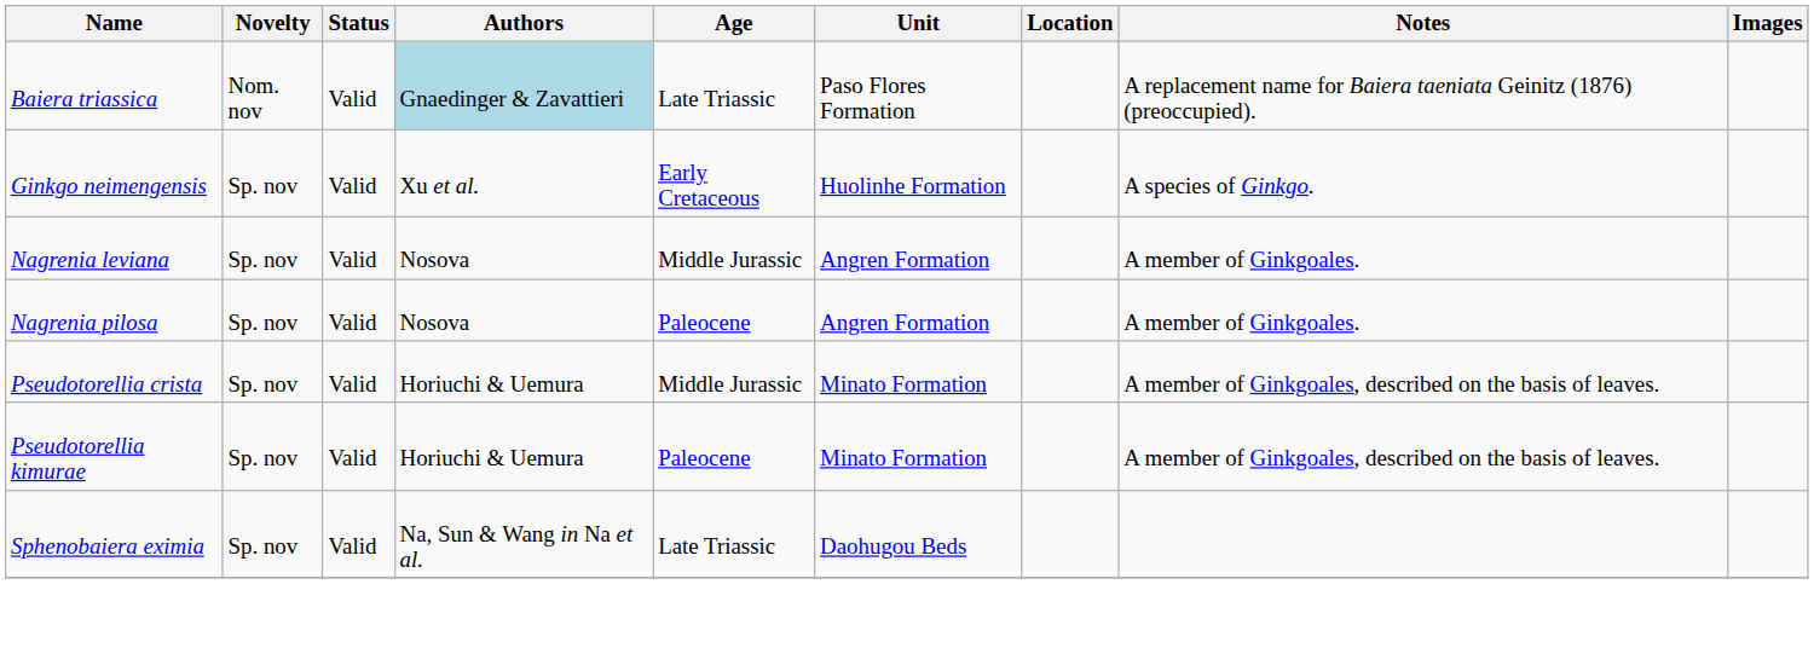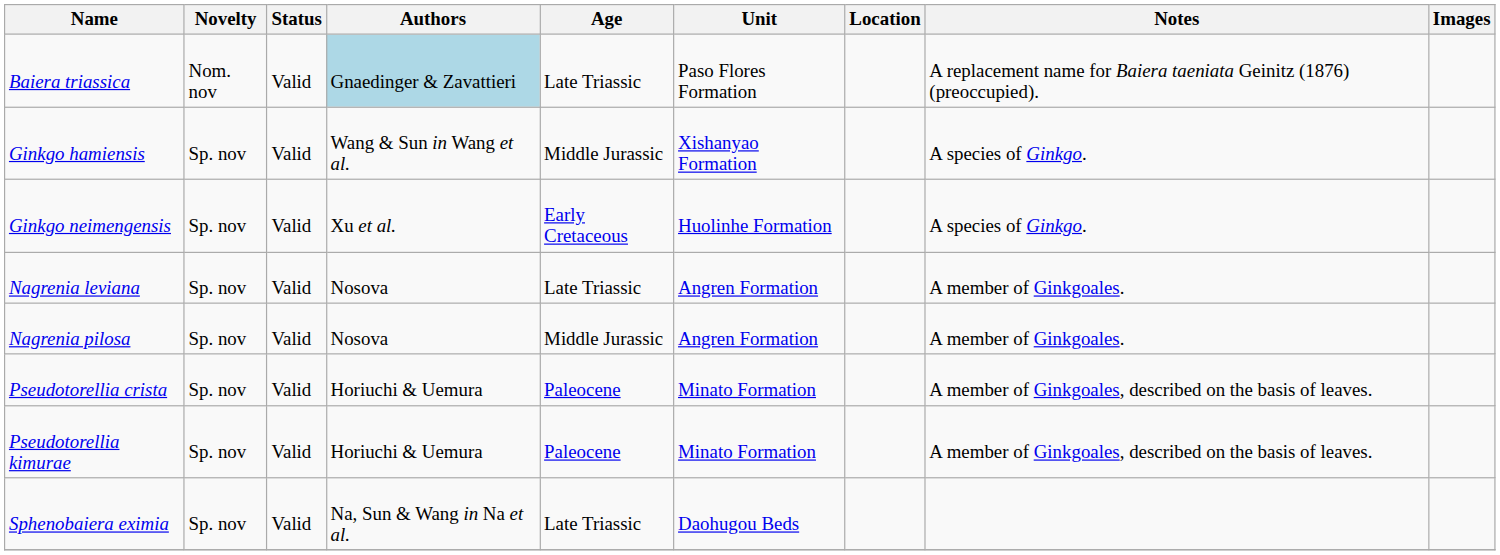+ row: Ginkgo hamiensis | Sp. nov | Valid | Wang & Sun in Wang et al. | Middle Jurassic | Xishanyao Formation | A species of Ginkgo.
Nagrenia leviana | Age: Middle Jurassic -> Late Triassic
Nagrenia pilosa | Age: Paleocene -> Middle Jurassic
Pseudotorellia crista | Age: Middle Jurassic -> Paleocene
